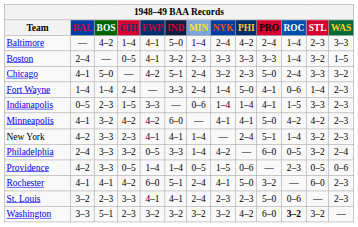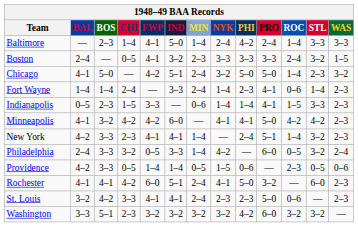Baltimore | BOS: 4–2 -> 2–3
Baltimore | STL: 2–3 -> 3–3
Boston | ROC: 1–4 -> 2–4
Chicago | PHI: 2–3 -> 5–0
Chicago | ROC: 2–4 -> 1–4
Chicago | STL: 3–3 -> 2–3
Fort Wayne | PHI: 5–0 -> 2–3
St. Louis | BOS: 2–3 -> 4–2
Washington | ROC: bold -> normal
